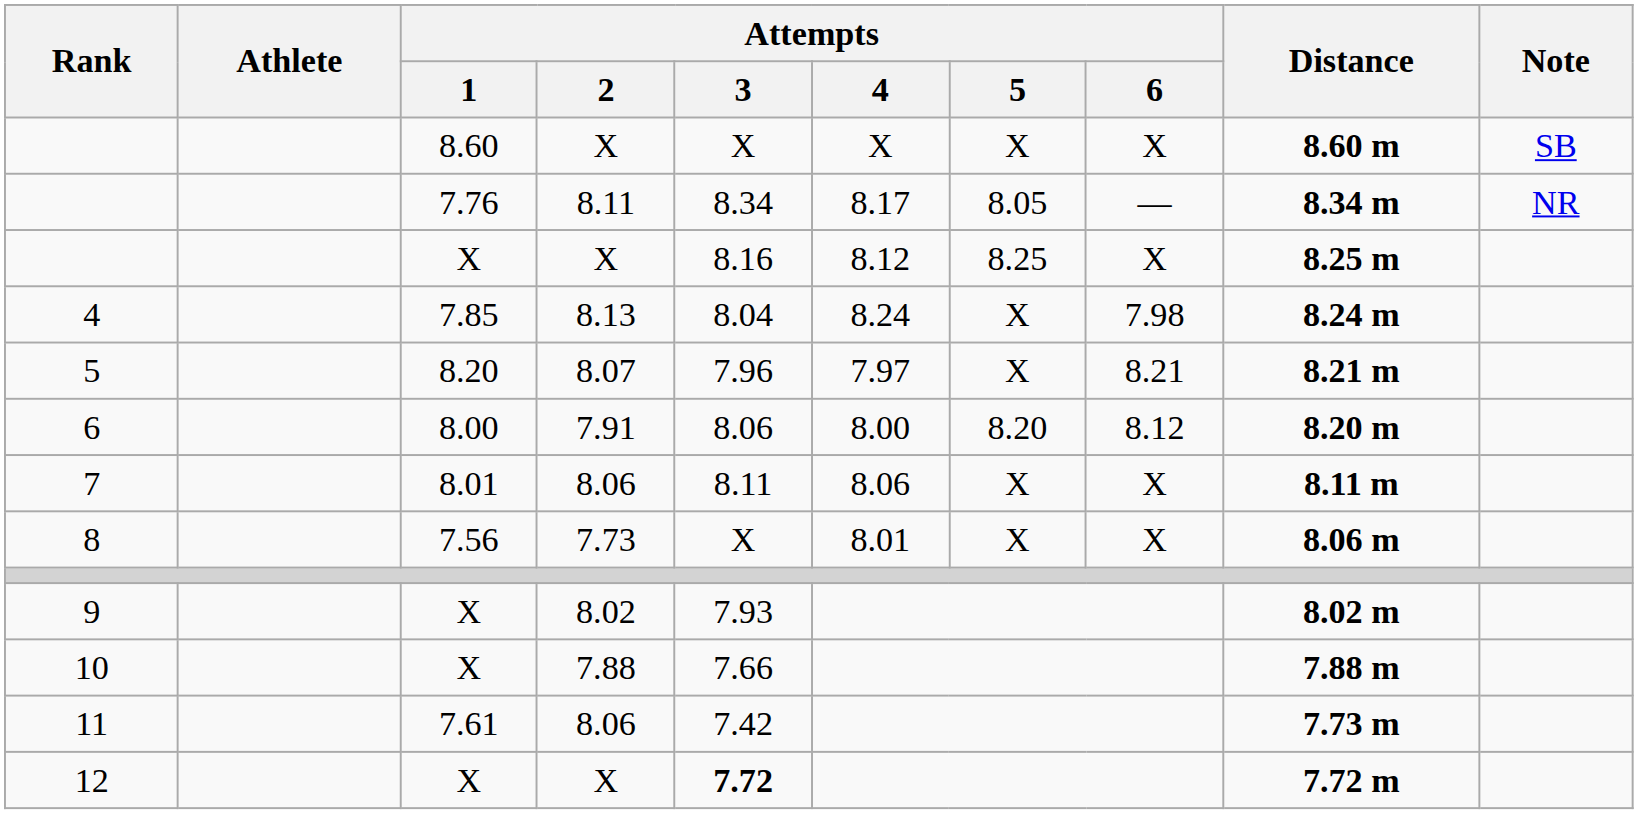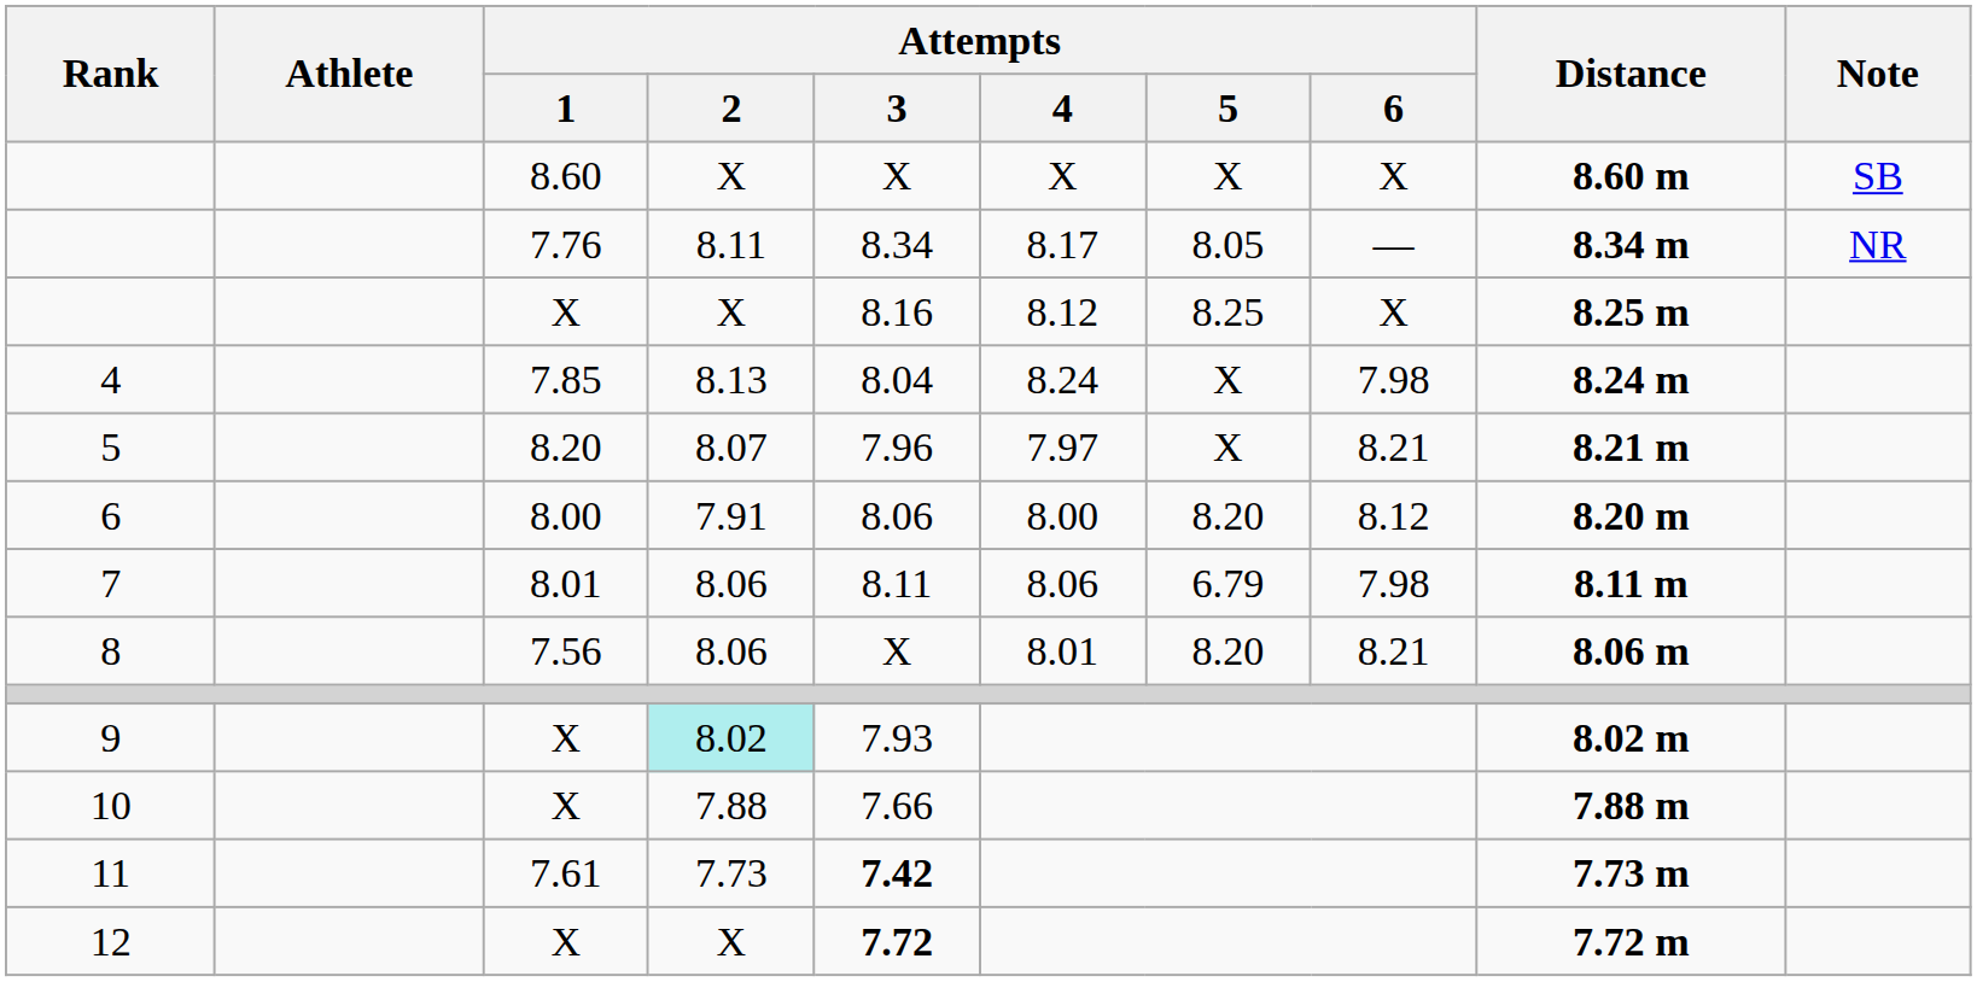7 | Attempts / 5: X -> 6.79
7 | Attempts / 6: X -> 7.98
8 | Attempts / 2: 7.73 -> 8.06
8 | Attempts / 5: X -> 8.20
8 | Attempts / 6: X -> 8.21
9 | Attempts / 2: no background -> paleturquoise background
11 | Attempts / 2: 8.06 -> 7.73
11 | Attempts / 3: normal -> bold
